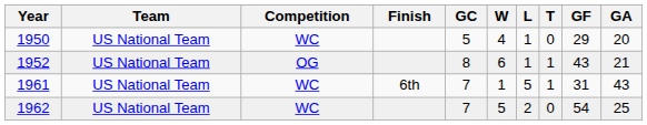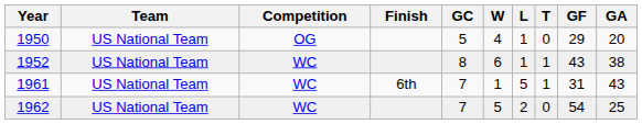1950 | Competition: WC -> OG
1952 | Competition: OG -> WC
1952 | GA: 21 -> 38
